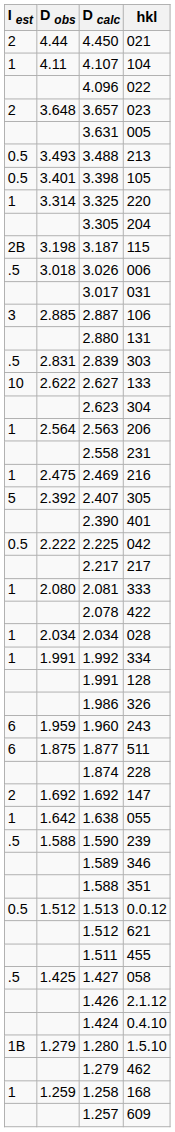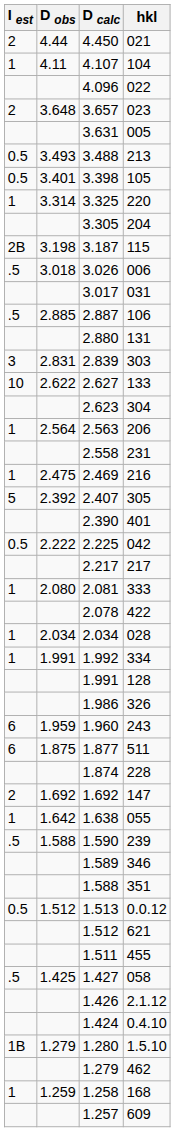2.887 | I est: 3 -> .5
2.839 | I est: .5 -> 3
